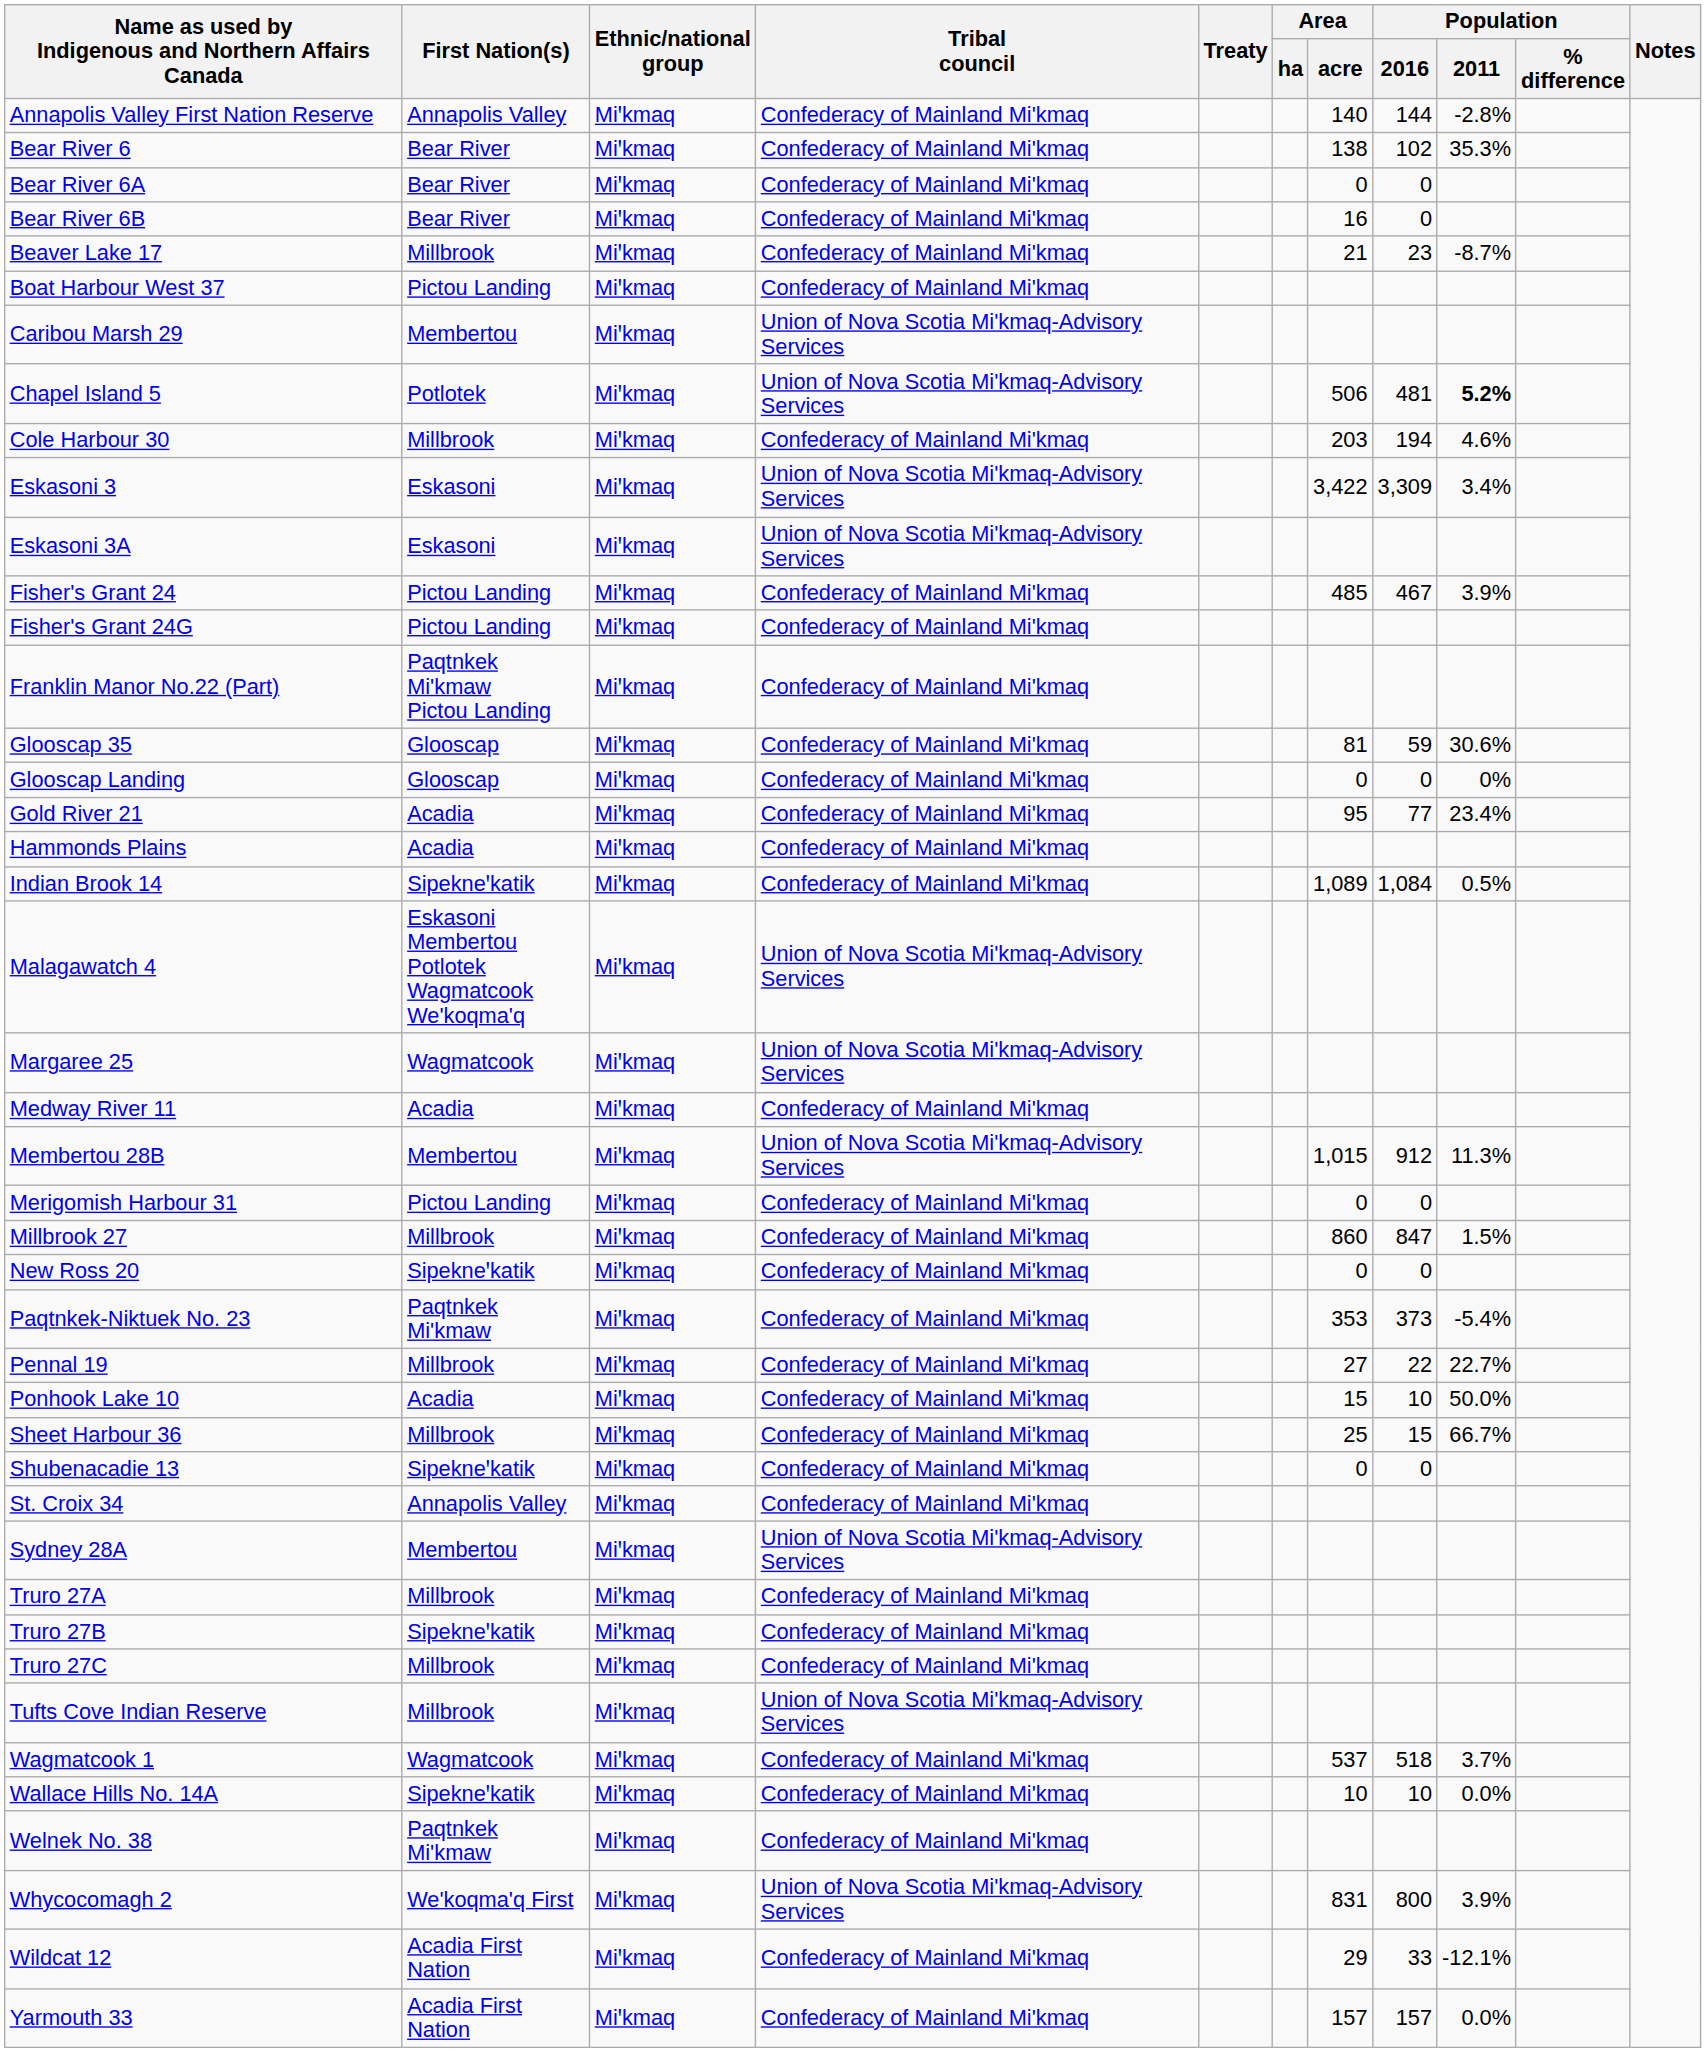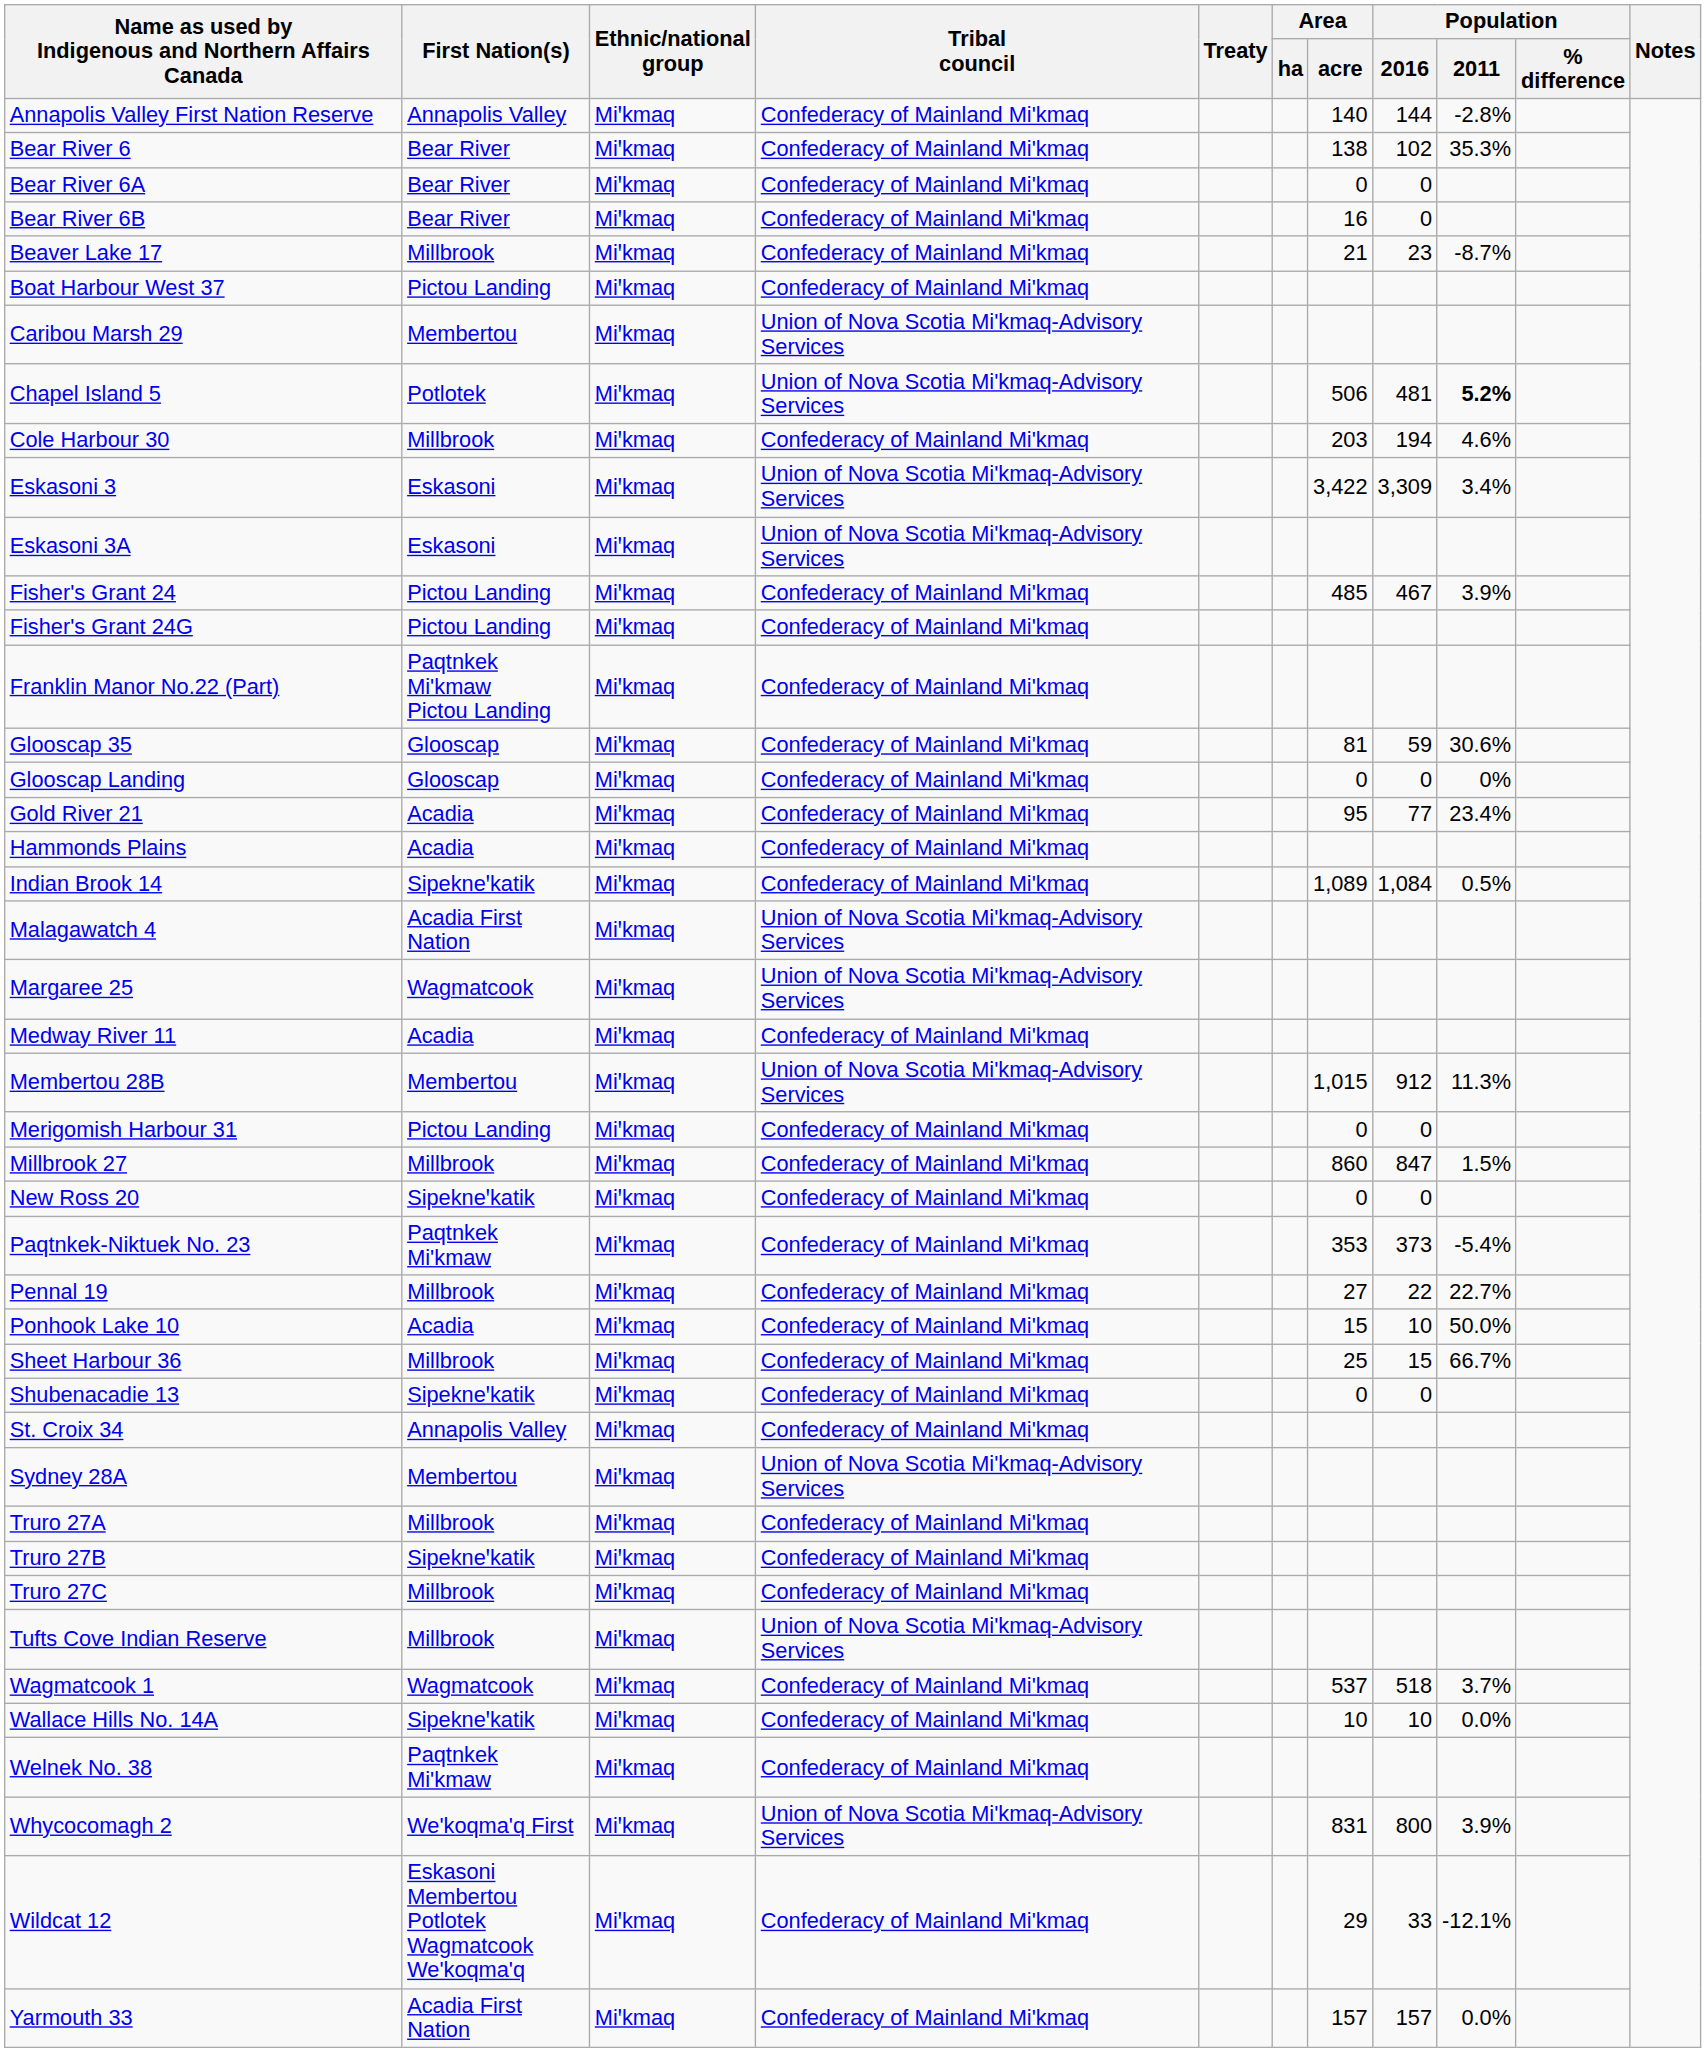Malagawatch 4 | First Nation(s): Eskasoni Membertou Potlotek Wagmatcook We'koqma'q -> Acadia First Nation
Wildcat 12 | First Nation(s): Acadia First Nation -> Eskasoni Membertou Potlotek Wagmatcook We'koqma'q
